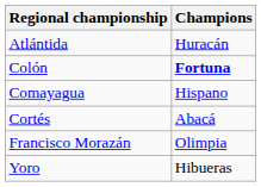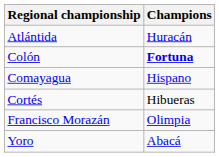Cortés | Champions: Abacá -> Hibueras
Yoro | Champions: Hibueras -> Abacá
